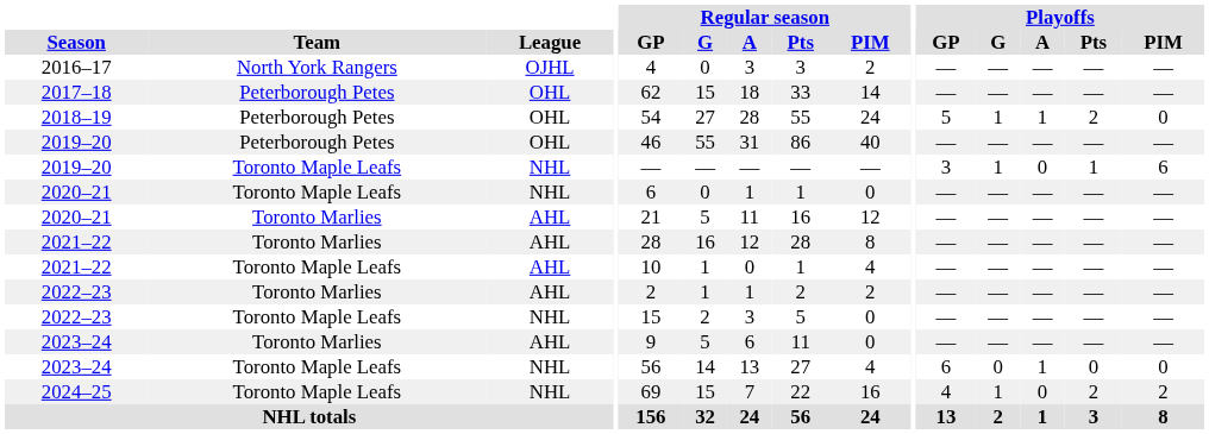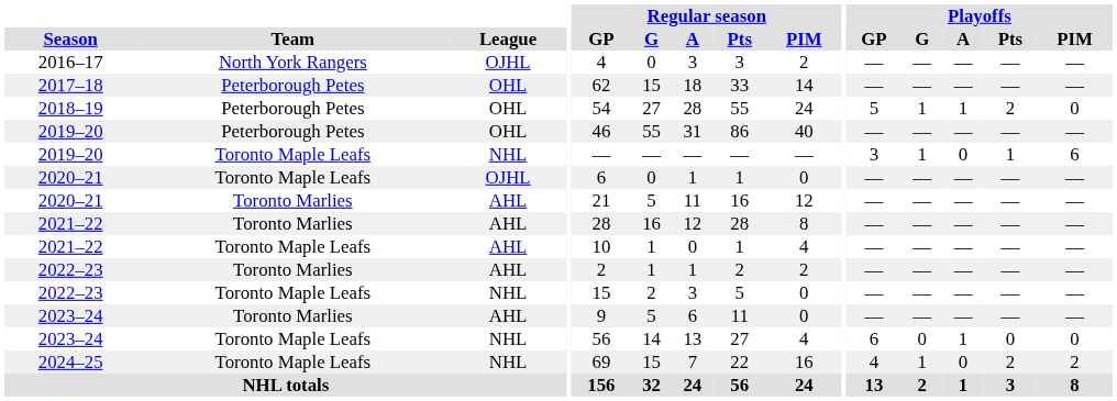2020–21 / Toronto Maple Leafs | League: NHL -> OJHL
